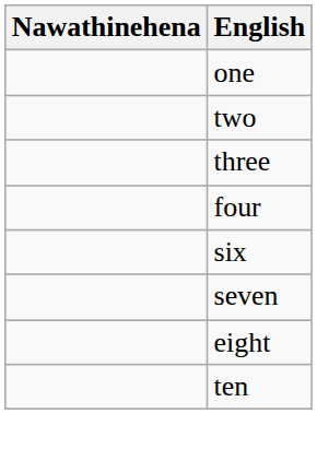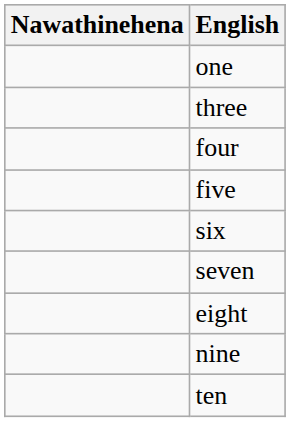- row: two
+ row: five
+ row: nine
